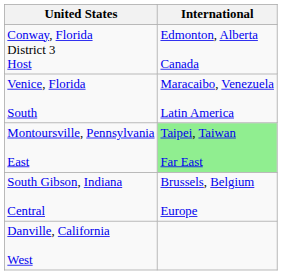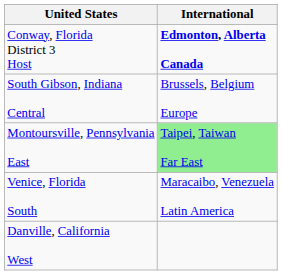Conway, Florida District 3 Host | International: normal -> bold
rows swapped: South Gibson, Indiana Central <-> Venice, Florida South
